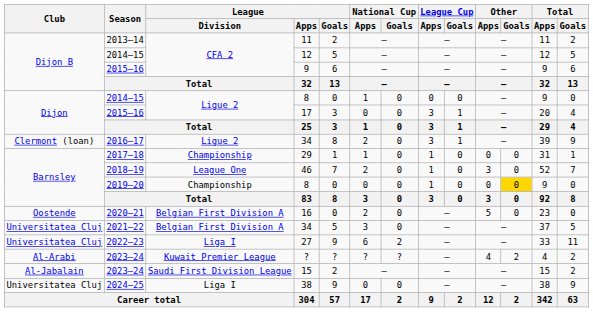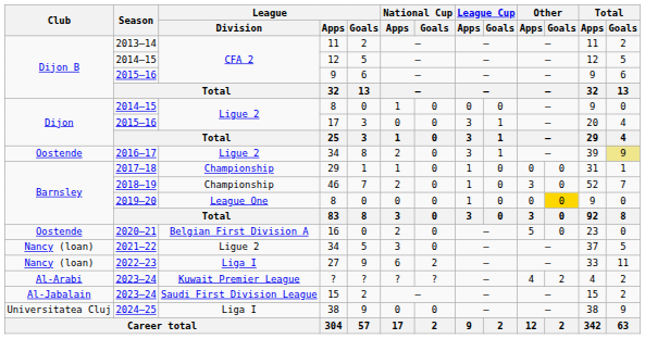2016–17 / 34 | Club: Clermont (loan) -> Oostende
2016–17 / 34 | Total / Goals: no background -> khaki background
46 | League / Division: League One -> Championship
2019–20 / 8 | League / Division: Championship -> League One
2021–22 / 34 | Club: Universitatea Cluj -> Nancy (loan)
2021–22 / 34 | League / Division: Belgian First Division A -> Ligue 2
27 | Club: Universitatea Cluj -> Nancy (loan)
